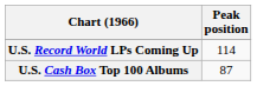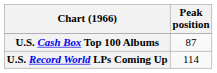rows swapped: U.S. Cash Box Top 100 Albums <-> U.S. Record World LPs Coming Up
